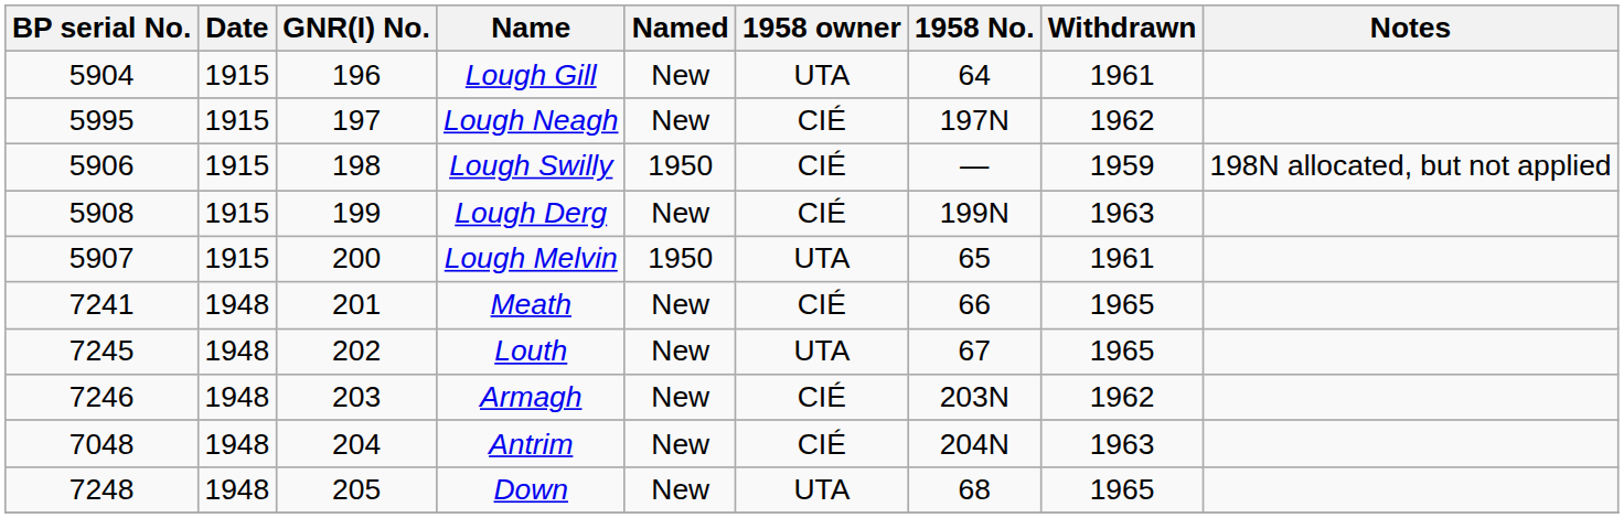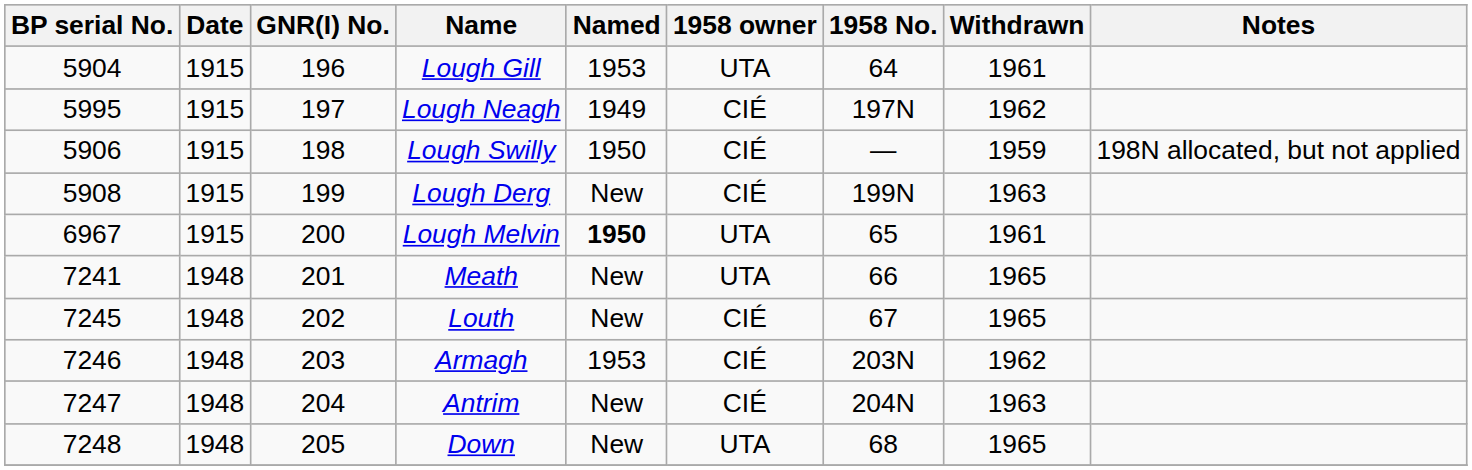Lough Gill | Named: New -> 1953
Lough Neagh | Named: New -> 1949
Lough Melvin | BP serial No.: 5907 -> 6967
Lough Melvin | Named: normal -> bold
Meath | 1958 owner: CIÉ -> UTA
Louth | 1958 owner: UTA -> CIÉ
Armagh | Named: New -> 1953
Antrim | BP serial No.: 7048 -> 7247
